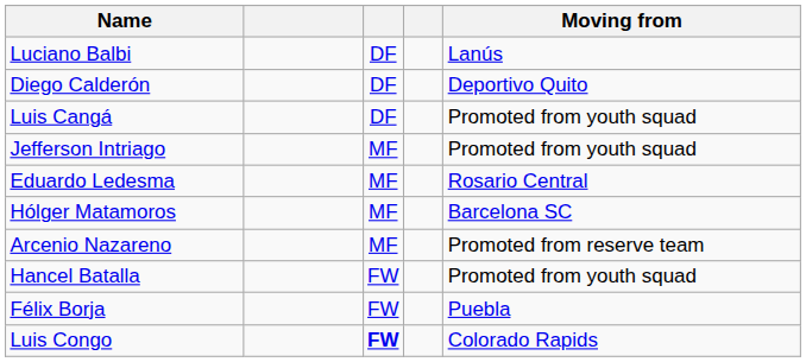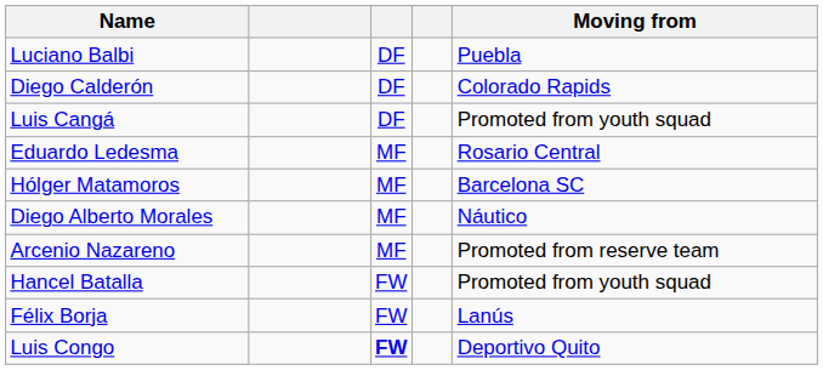Luciano Balbi | Moving from: Lanús -> Puebla
Diego Calderón | Moving from: Deportivo Quito -> Colorado Rapids
- row: Jefferson Intriago | MF | Promoted from youth squad
+ row: Diego Alberto Morales | MF | Náutico
Félix Borja | Moving from: Puebla -> Lanús
Luis Congo | Moving from: Colorado Rapids -> Deportivo Quito
